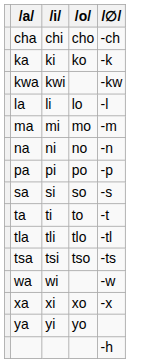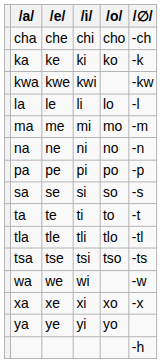+ column: /e/ | che | ke | kwe | le | me | ne | pe | se | te | tle | tse | we | xe | ye
